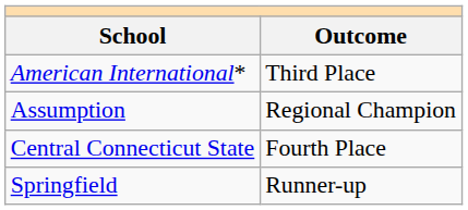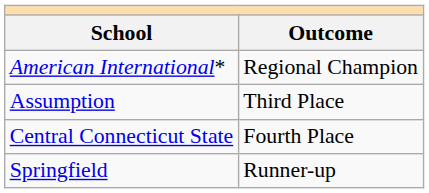American International* | Outcome: Third Place -> Regional Champion
Assumption | Outcome: Regional Champion -> Third Place
